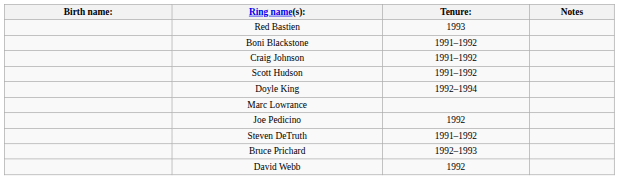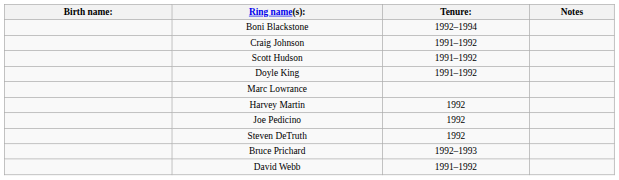- row: Red Bastien | 1993
Boni Blackstone | Tenure:: 1991–1992 -> 1992–1994
Doyle King | Tenure:: 1992–1994 -> 1991–1992
+ row: Harvey Martin | 1992
Steven DeTruth | Tenure:: 1991–1992 -> 1992
David Webb | Tenure:: 1992 -> 1991–1992
